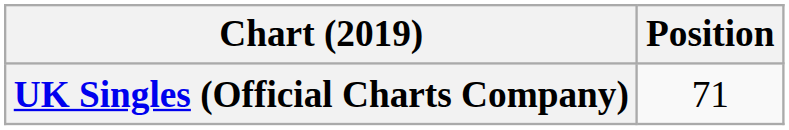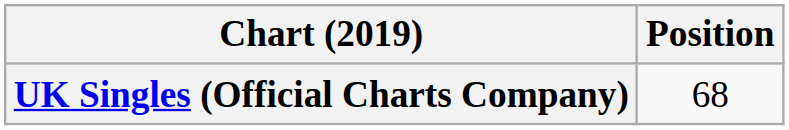UK Singles (Official Charts Company) | Position: 71 -> 68
